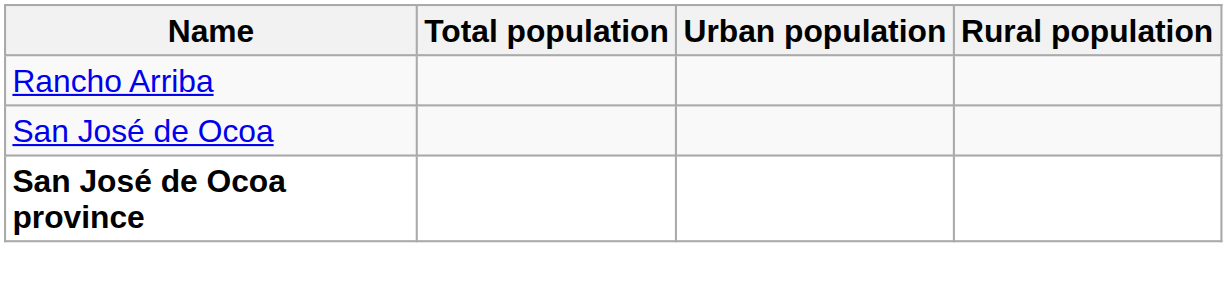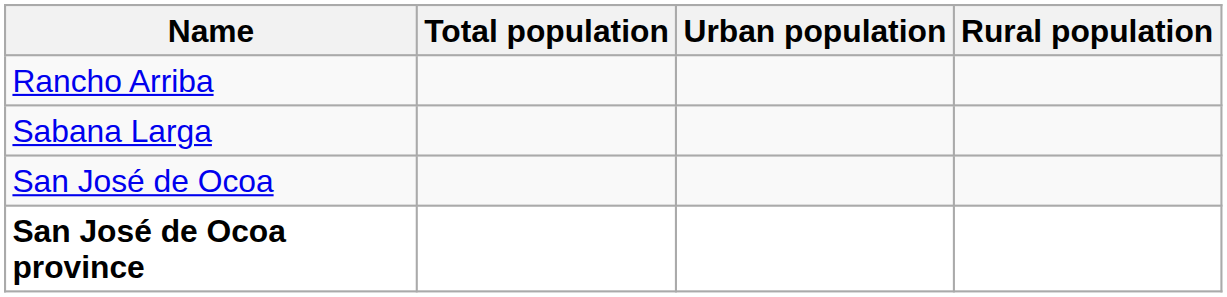+ row: Sabana Larga
